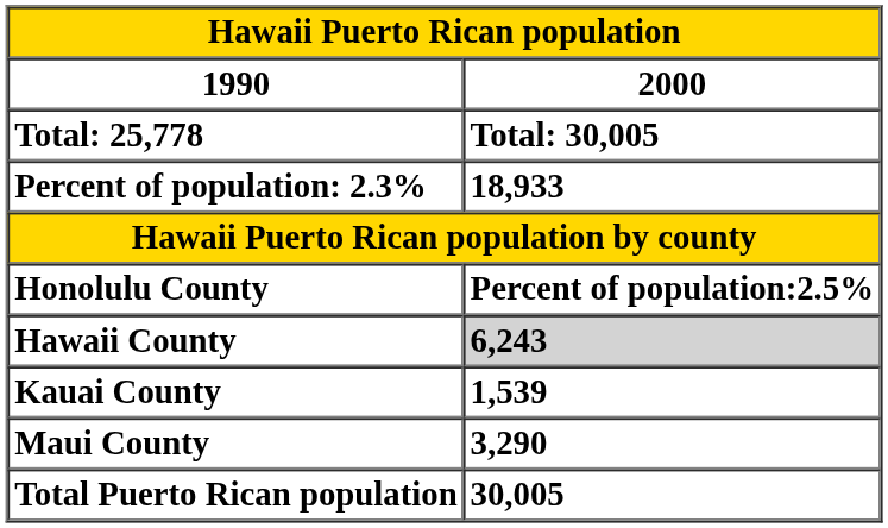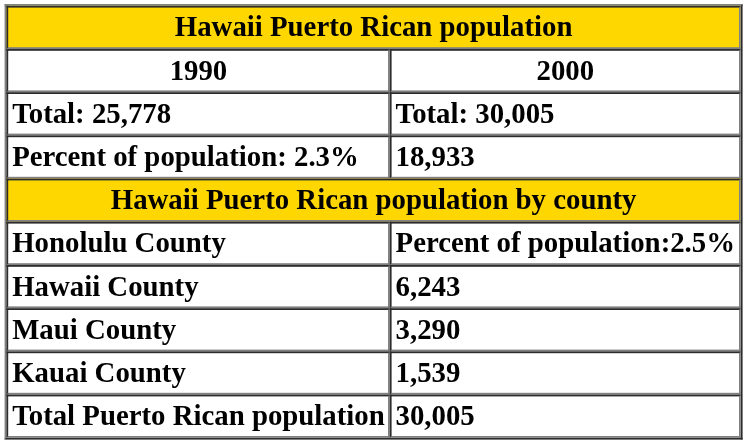Hawaii County | 2000: lightgrey background -> no background
rows swapped: Maui County <-> Kauai County
